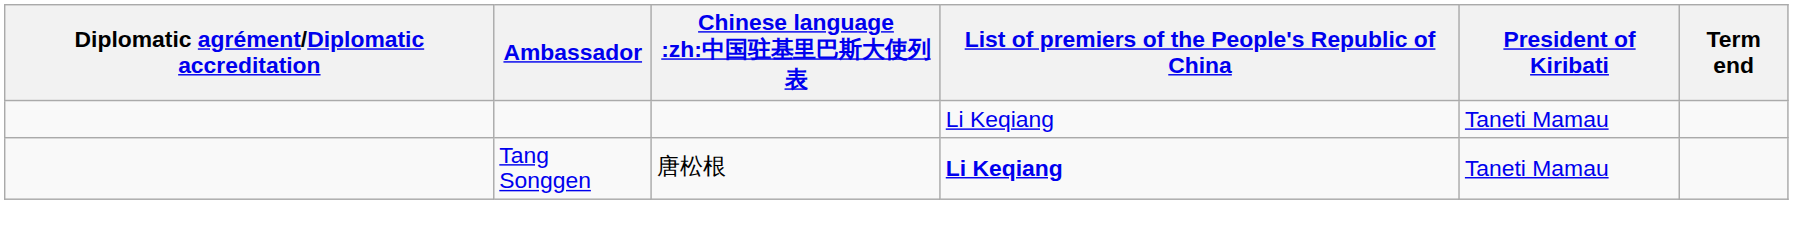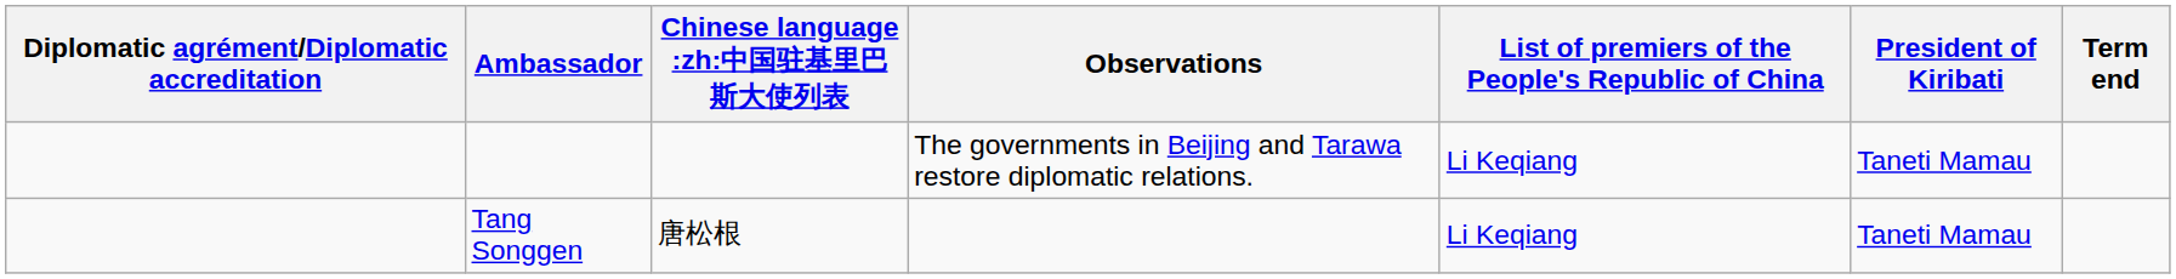+ column: Observations | The governments in Beijing and Tarawa restore diplomatic relations.
Tang Songgen | List of premiers of the People's Republic of China: bold -> normal
